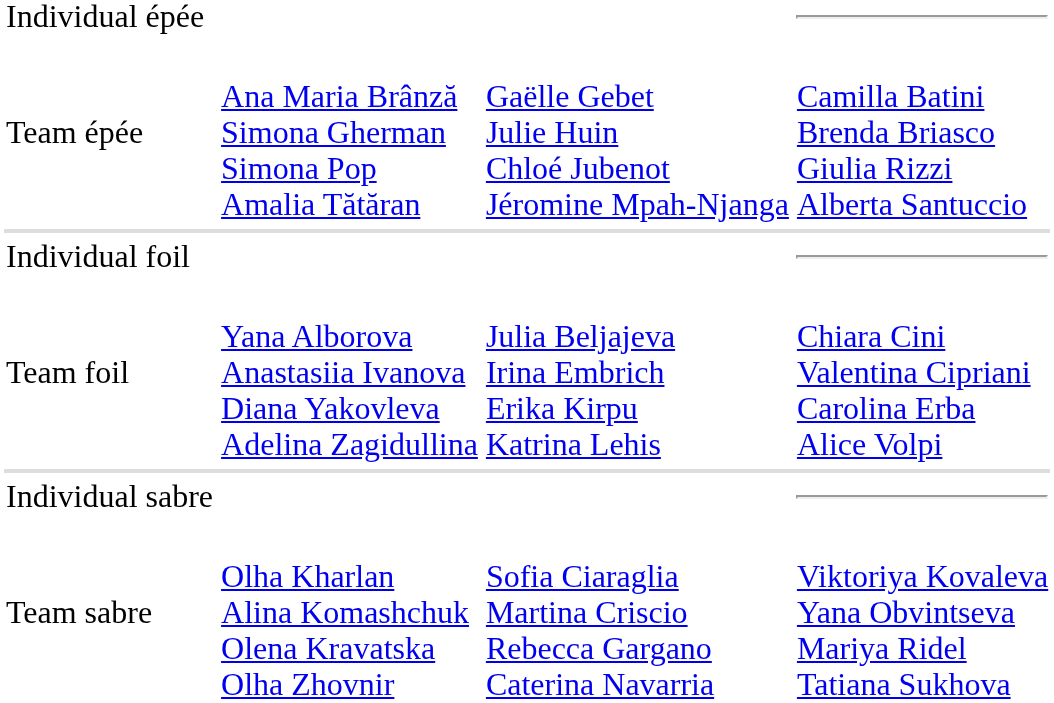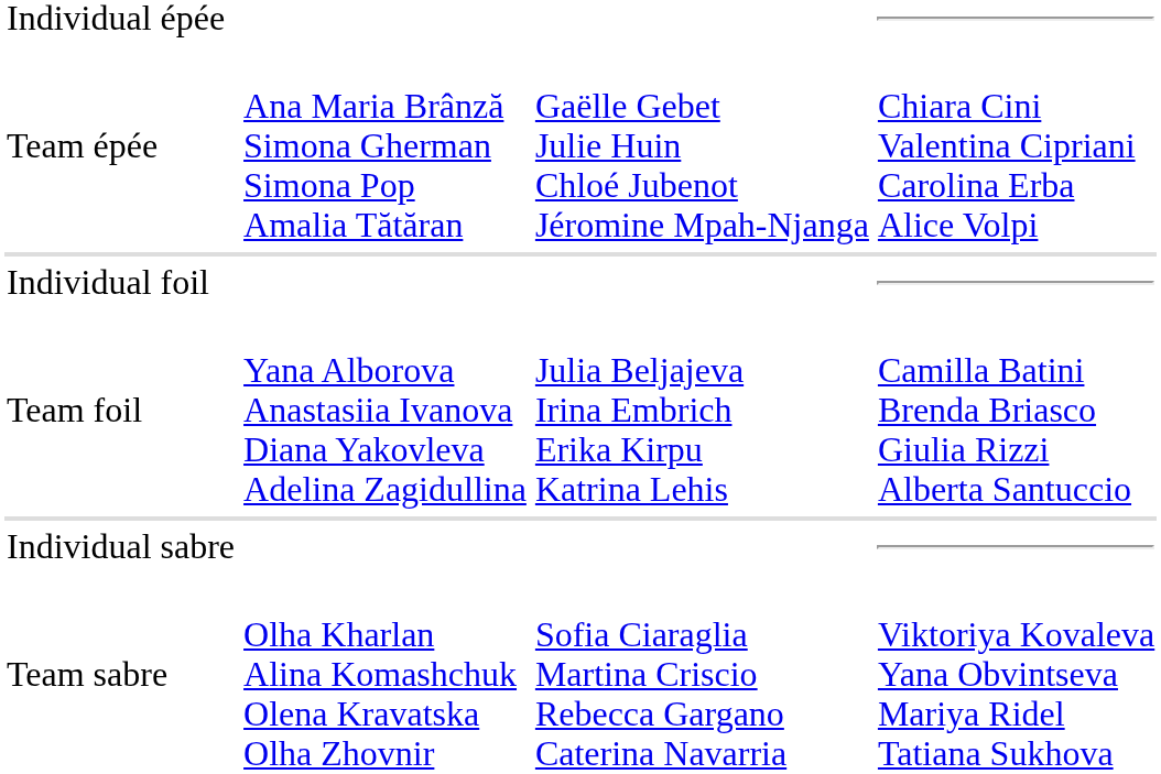Team épée | column 4: Camilla Batini Brenda Briasco Giulia Rizzi Alberta Santuccio -> Chiara Cini Valentina Cipriani Carolina Erba Alice Volpi
Team foil | column 4: Chiara Cini Valentina Cipriani Carolina Erba Alice Volpi -> Camilla Batini Brenda Briasco Giulia Rizzi Alberta Santuccio
